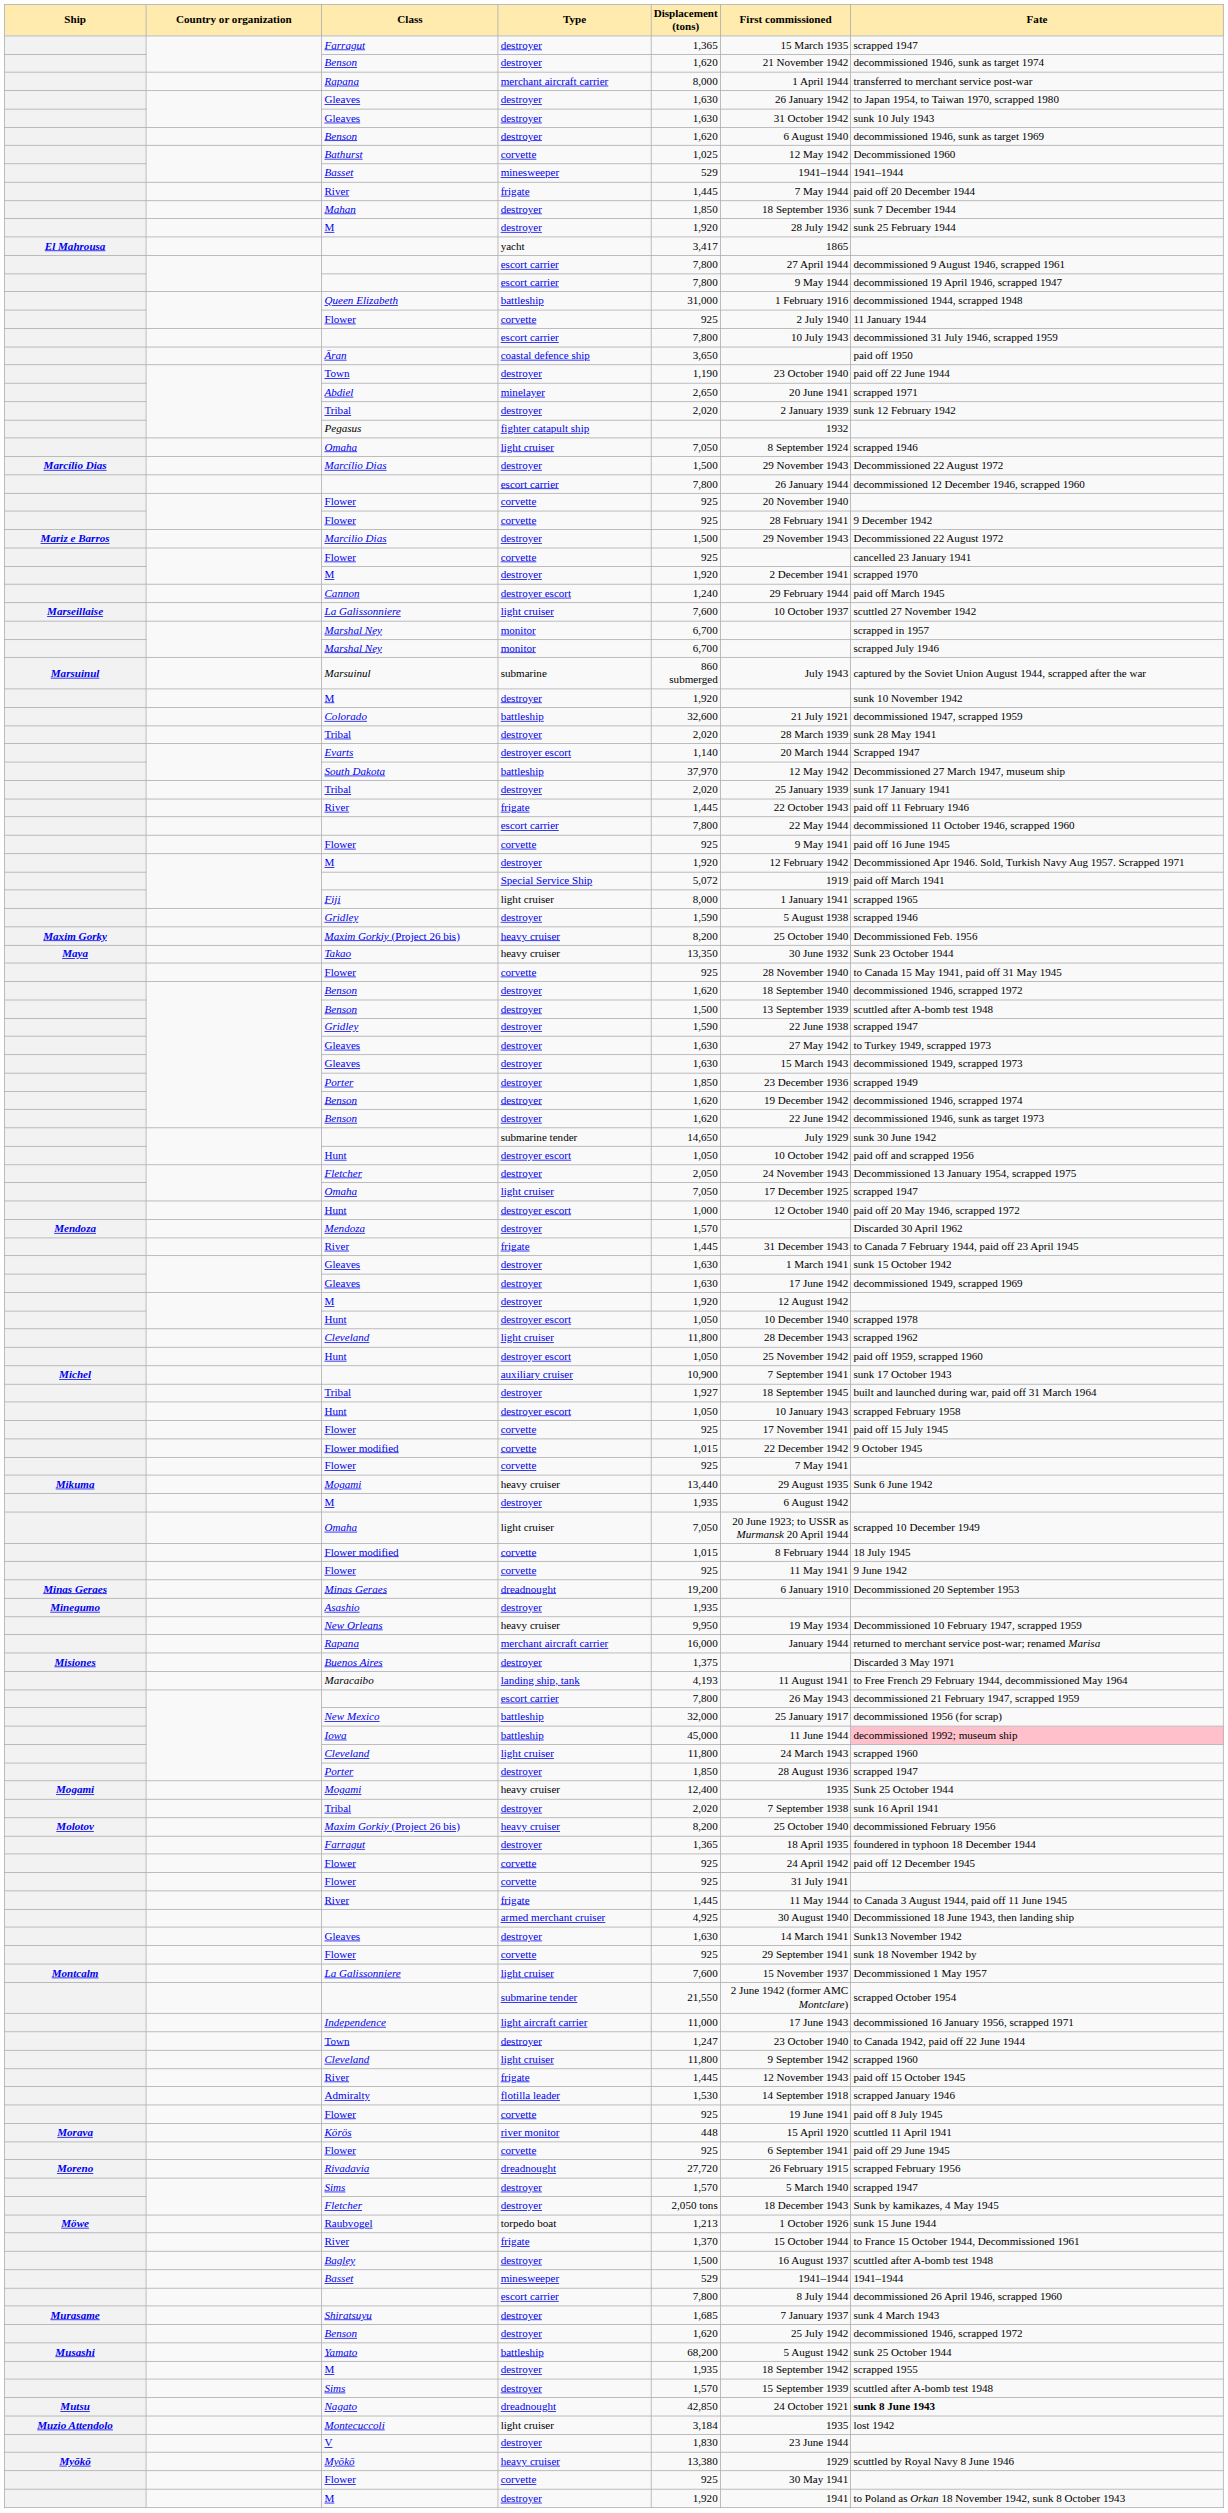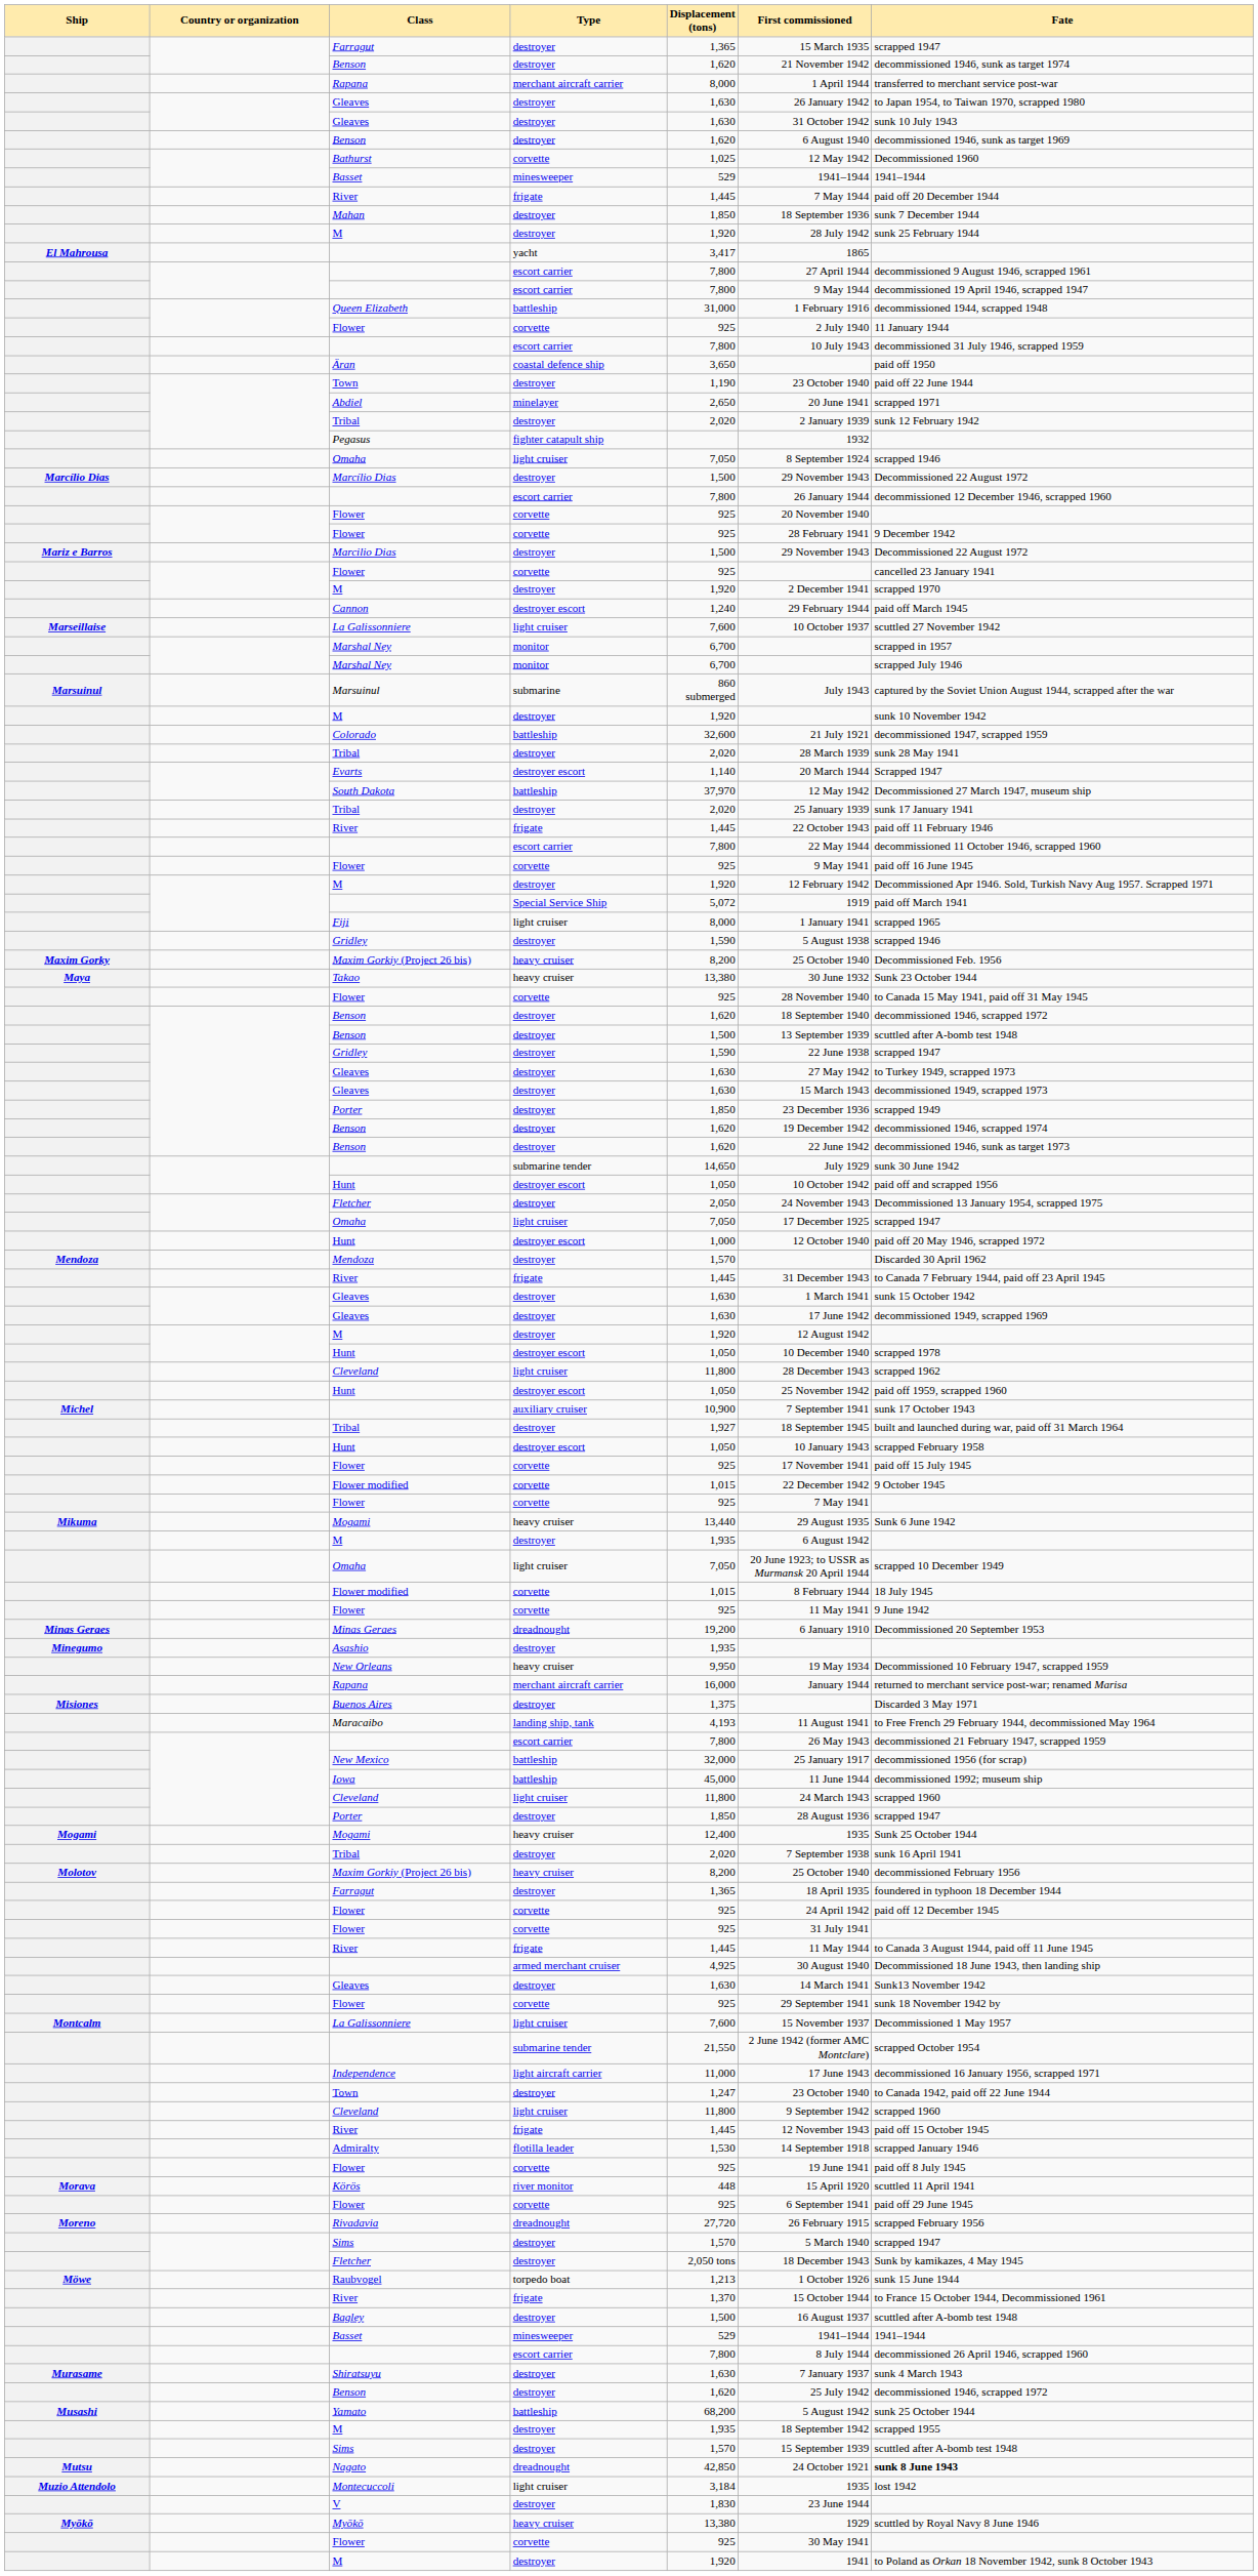Takao | Displacement (tons): 13,350 -> 13,380
Iowa | Fate: pink background -> no background
Shiratsuyu | Displacement (tons): 1,685 -> 1,630
